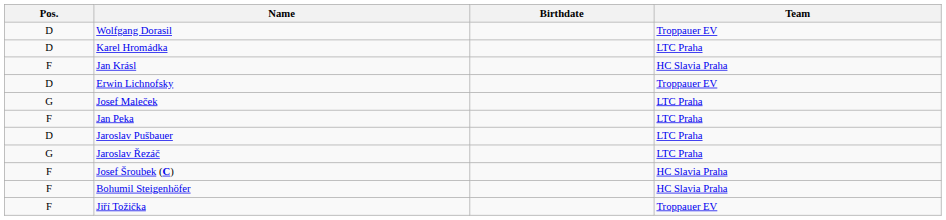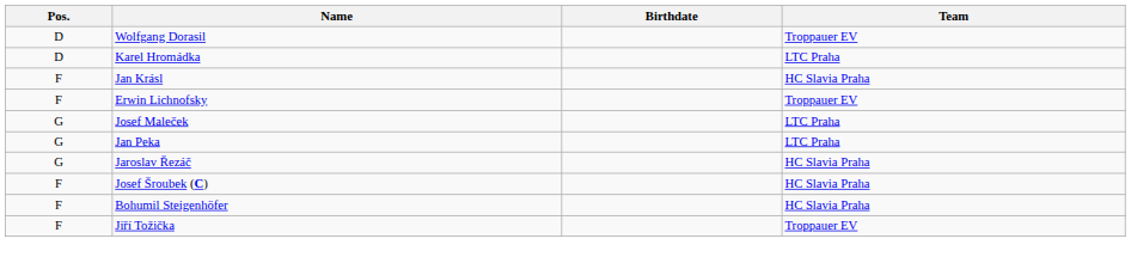Erwin Lichnofsky | Pos.: D -> F
Jan Peka | Pos.: F -> G
- row: D | Jaroslav Pušbauer | LTC Praha
Jaroslav Řezáč | Team: LTC Praha -> HC Slavia Praha
